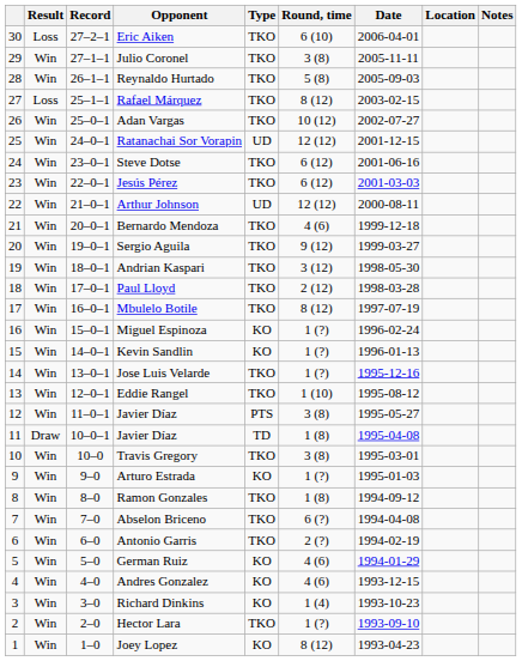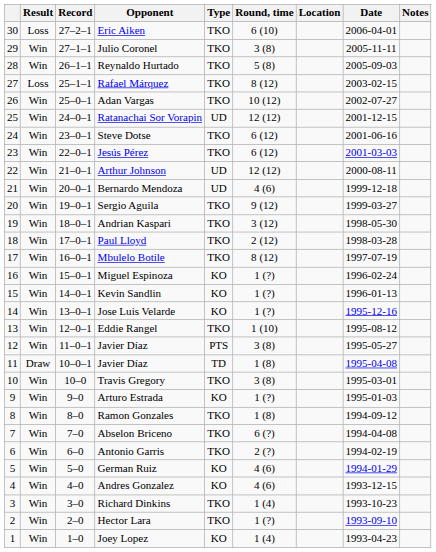columns swapped: Date <-> Location
Bernardo Mendoza | Type: TKO -> UD
Jose Luis Velarde | Type: TKO -> KO
Richard Dinkins | Type: KO -> TKO
Joey Lopez | Round, time: 8 (12) -> 1 (4)
